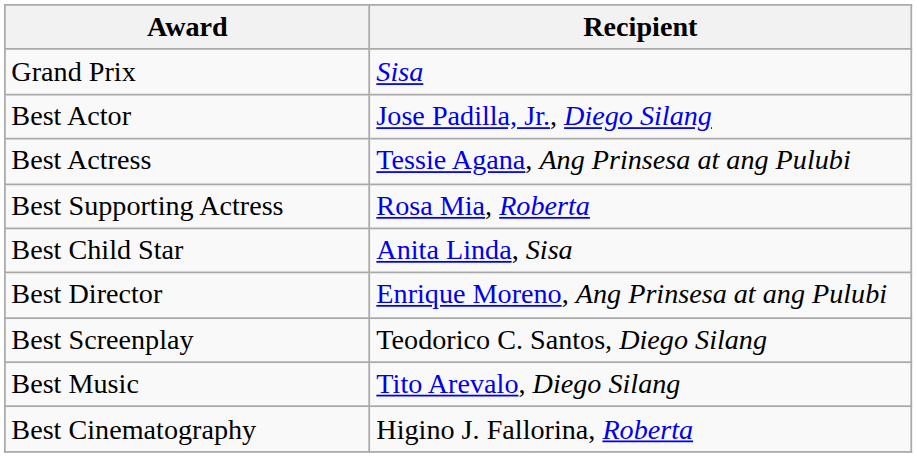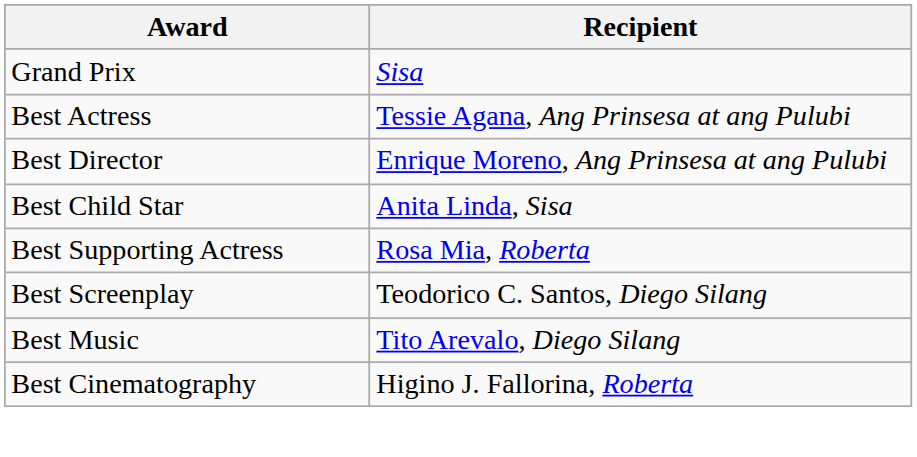- row: Best Actor | Jose Padilla, Jr., Diego Silang
rows swapped: Best Supporting Actress <-> Best Director
